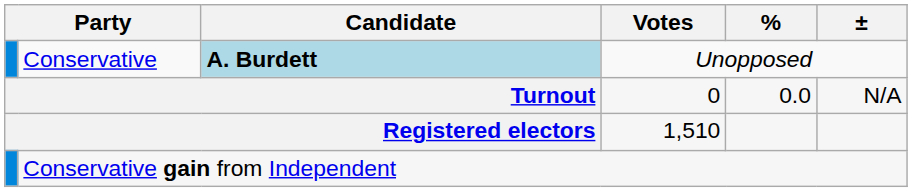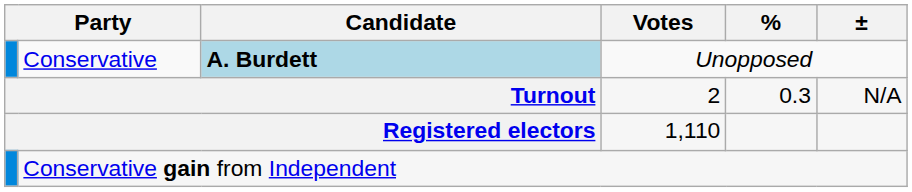Turnout | Votes: 0 -> 2
Turnout | %: 0.0 -> 0.3
Registered electors | Votes: 1,510 -> 1,110
